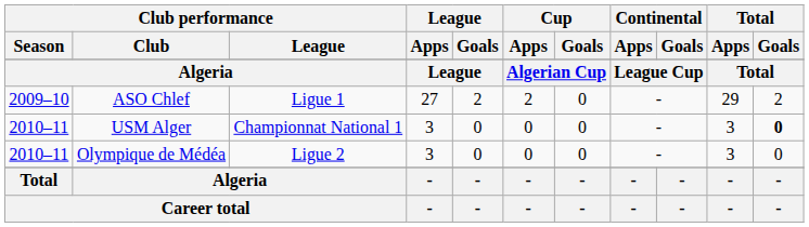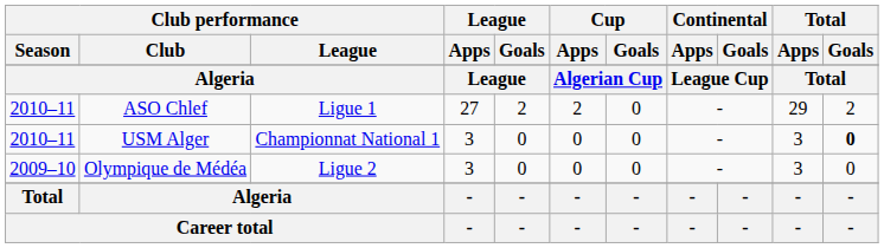ASO Chlef | Club performance / Season: 2009–10 -> 2010–11
Olympique de Médéa | Club performance / Season: 2010–11 -> 2009–10
